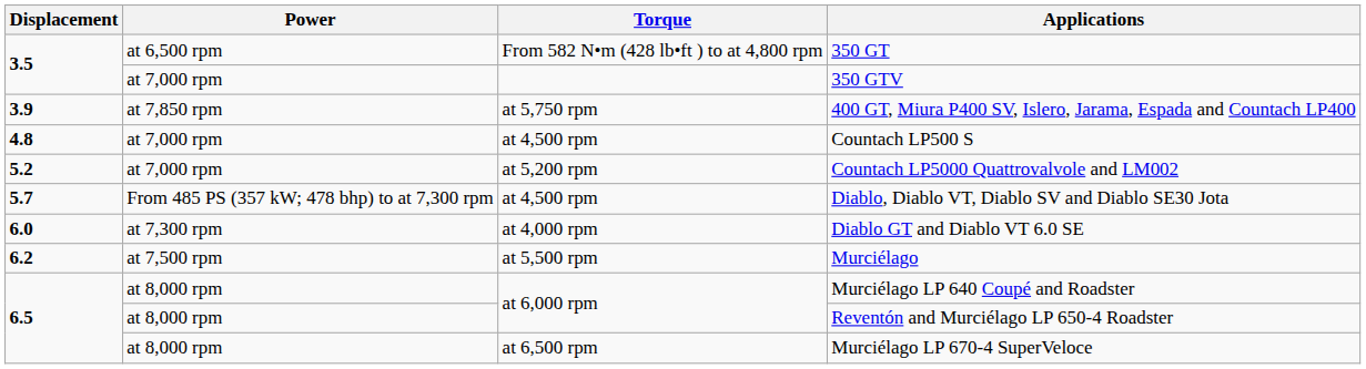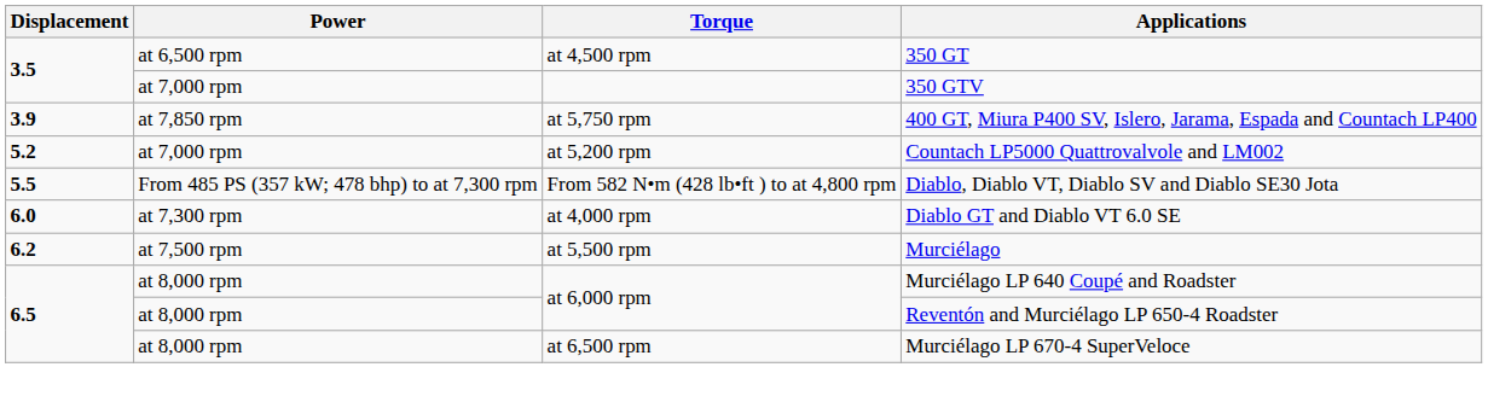350 GT | Torque: From 582 N•m (428 lb•ft ) to at 4,800 rpm -> at 4,500 rpm
- row: 4.8 | at 7,000 rpm | at 4,500 rpm | Countach LP500 S
Diablo, Diablo VT, Diablo SV and Diablo SE30 Jota | Displacement: 5.7 -> 5.5
Diablo, Diablo VT, Diablo SV and Diablo SE30 Jota | Torque: at 4,500 rpm -> From 582 N•m (428 lb•ft ) to at 4,800 rpm
